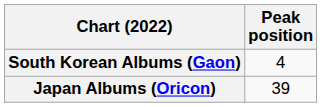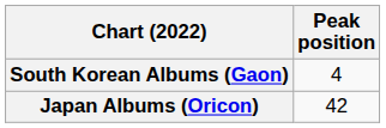Japan Albums (Oricon) | Peak position: 39 -> 42
